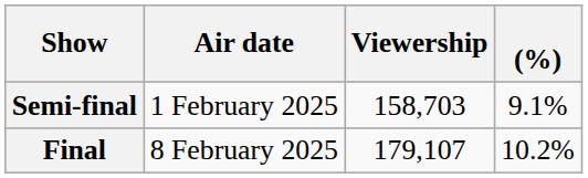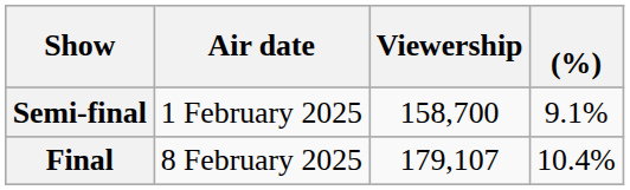Semi-final | Viewership: 158,703 -> 158,700
Final | (%): 10.2% -> 10.4%
